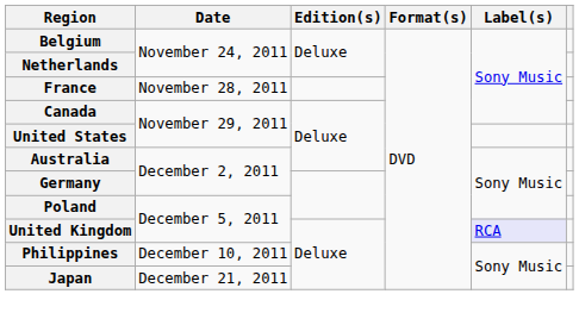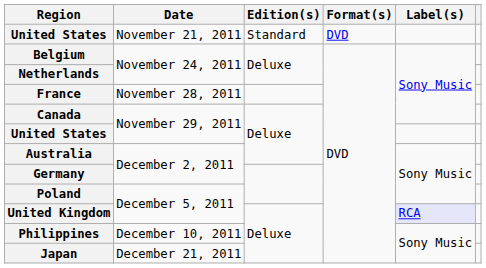+ row: United States | November 21, 2011 | Standard | DVD
